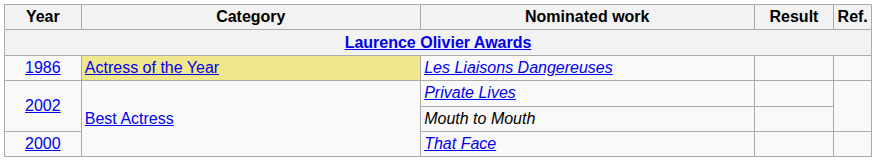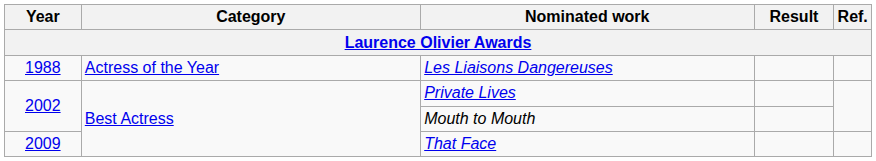Les Liaisons Dangereuses | Year: 1986 -> 1988
Les Liaisons Dangereuses | Category: khaki background -> no background
That Face | Year: 2000 -> 2009
